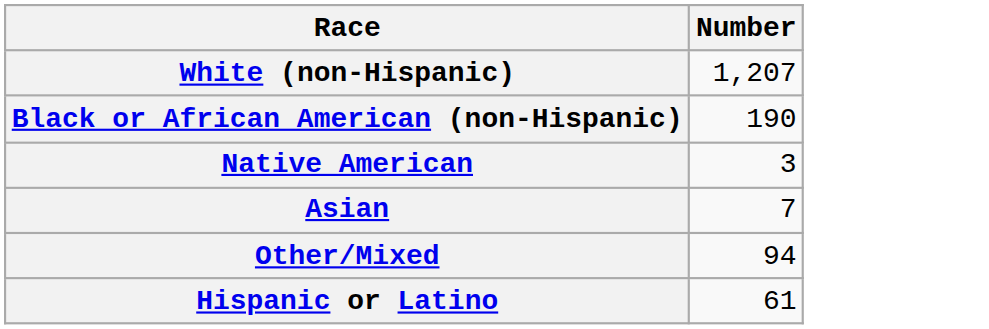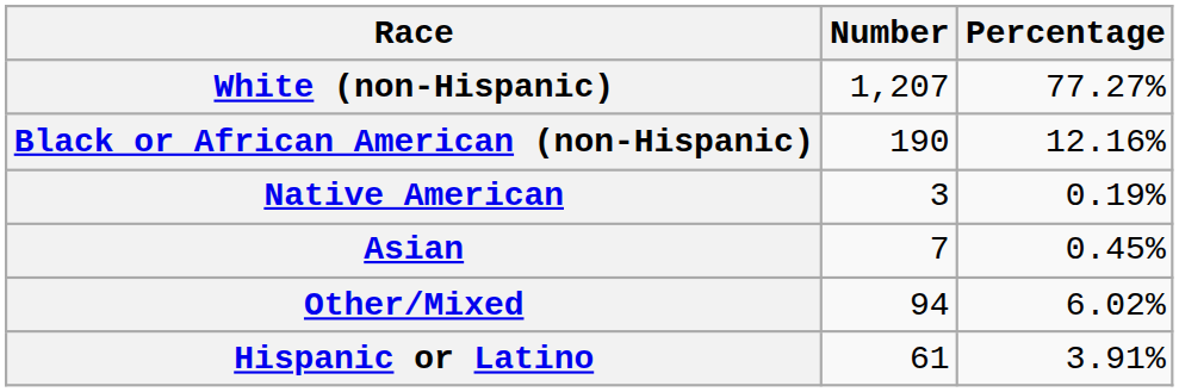+ column: Percentage | 77.27% | 12.16% | 0.19% | 0.45% | 6.02% | 3.91%
